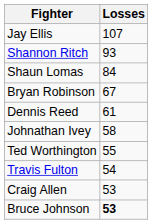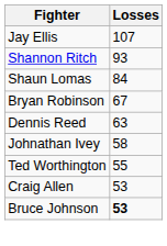Dennis Reed | Losses: 61 -> 63
- row: Travis Fulton | 54
